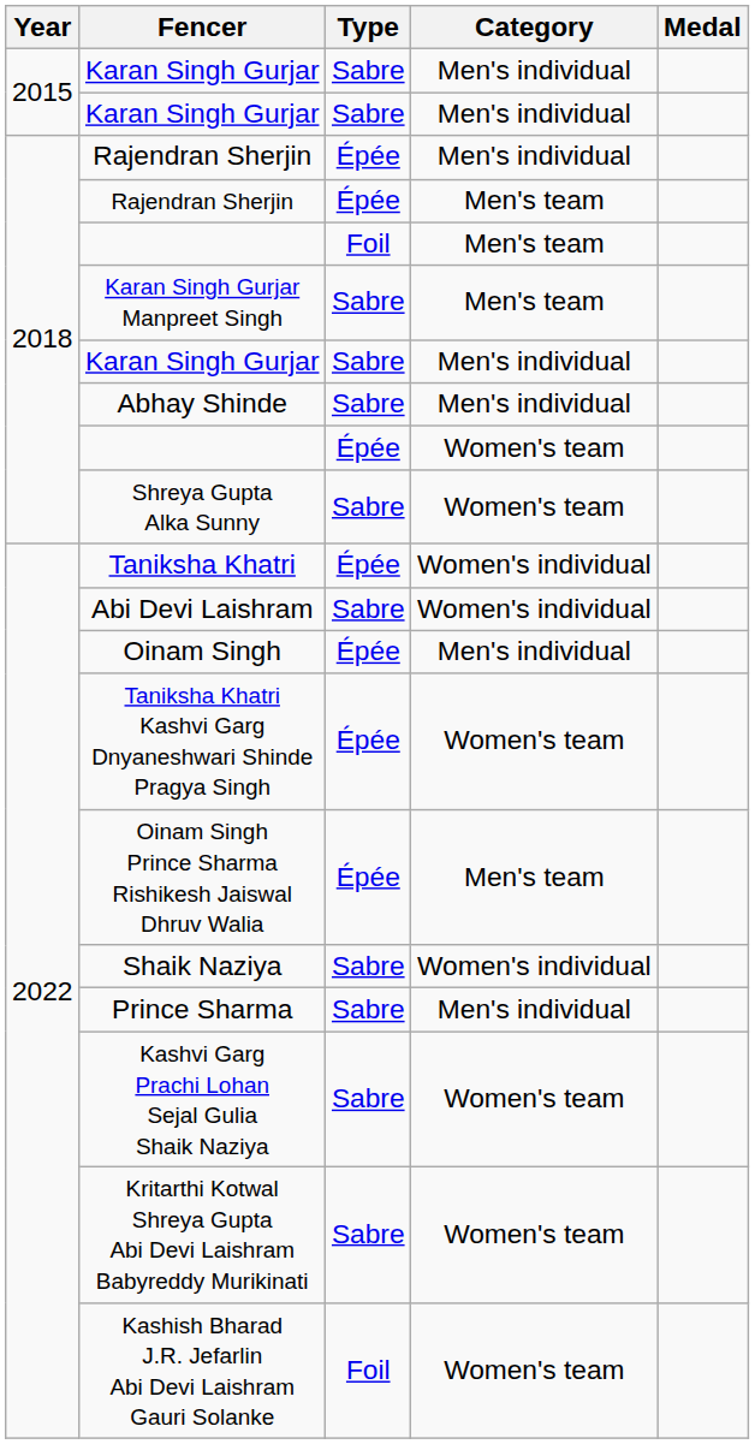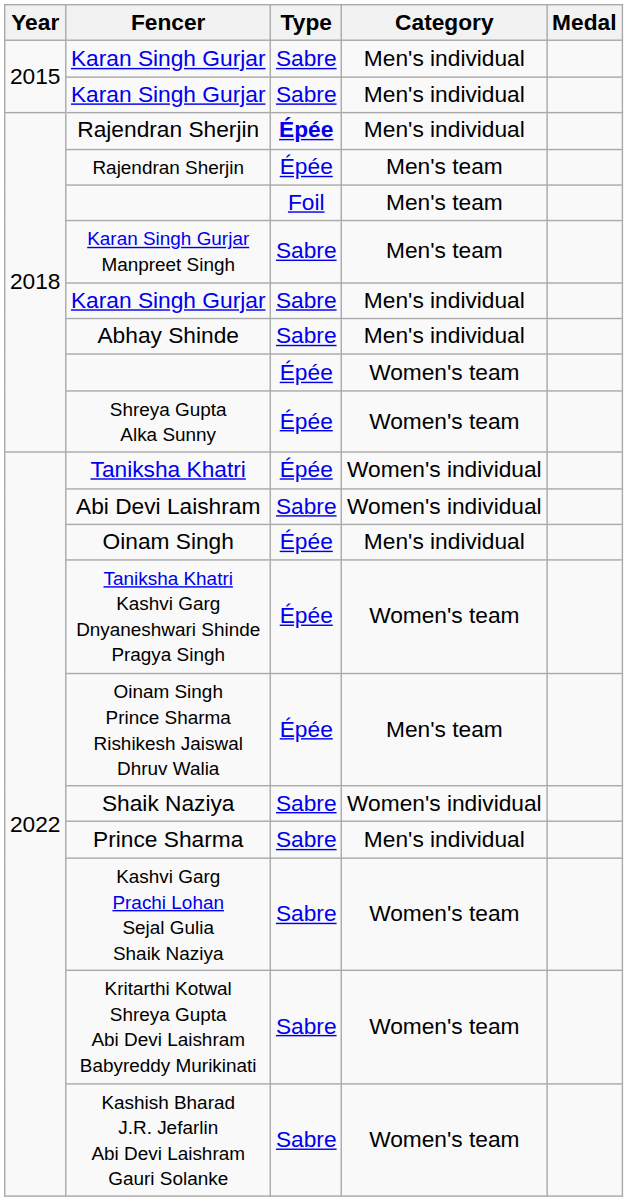Rajendran Sherjin / Men's individual | Type: normal -> bold
Shreya Gupta Alka Sunny | Type: Sabre -> Épée
Kashish Bharad J.R. Jefarlin Abi Devi Laishram Gauri Solanke | Type: Foil -> Sabre
